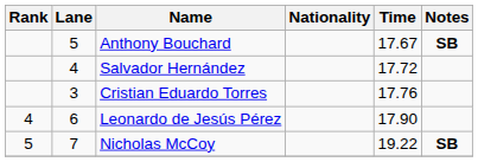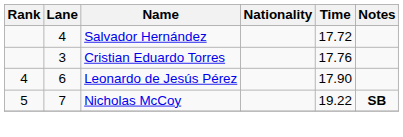- row: 5 | Anthony Bouchard | 17.67 | SB
